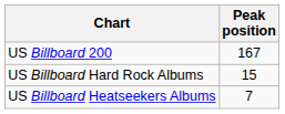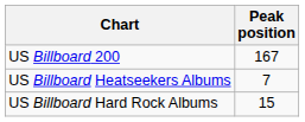rows swapped: US Billboard Heatseekers Albums <-> US Billboard Hard Rock Albums
